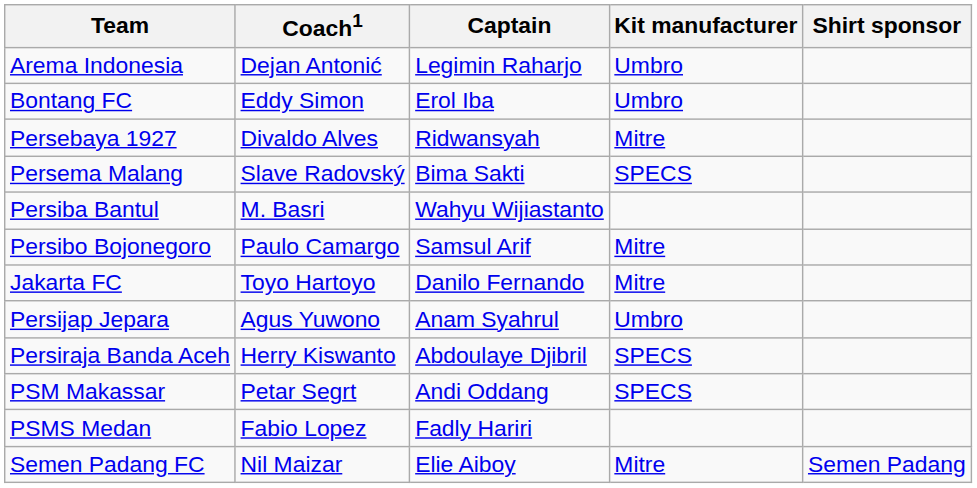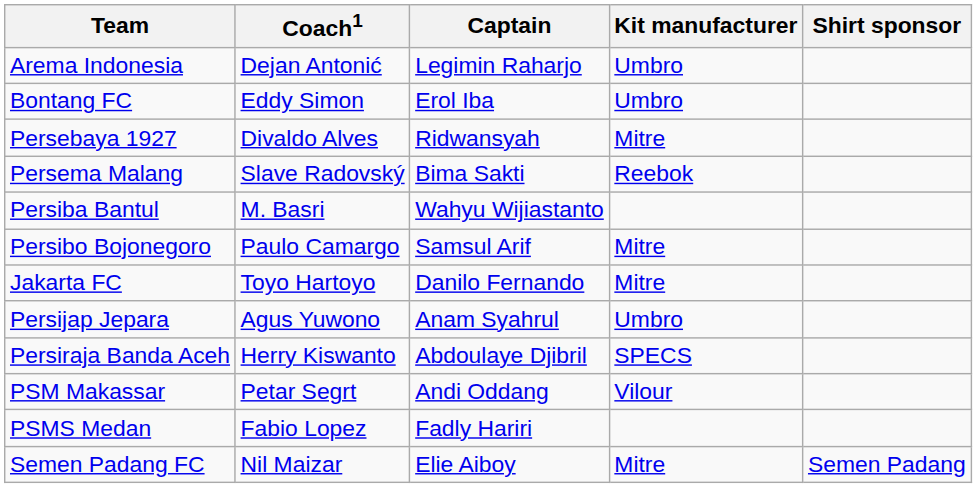Persema Malang | Kit manufacturer: SPECS -> Reebok
PSM Makassar | Kit manufacturer: SPECS -> Vilour
